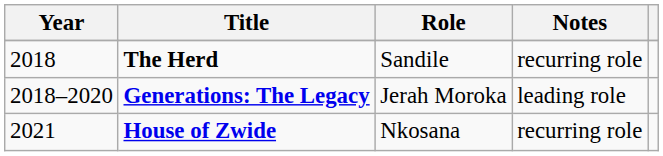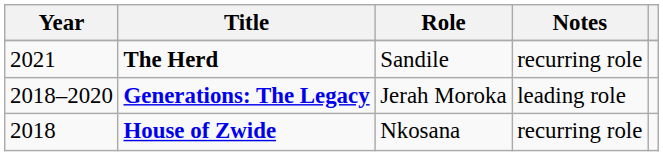The Herd | Year: 2018 -> 2021
House of Zwide | Year: 2021 -> 2018
